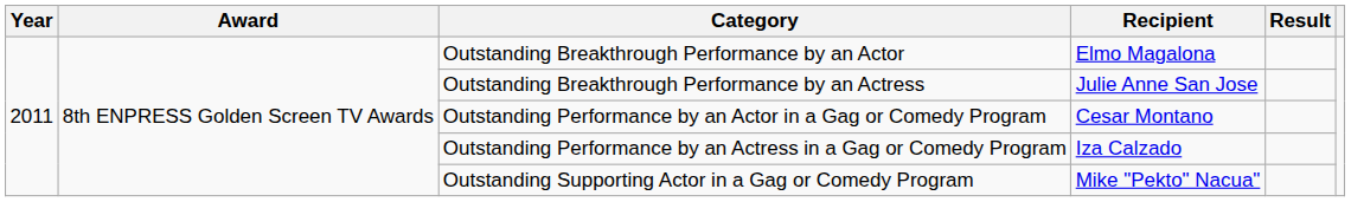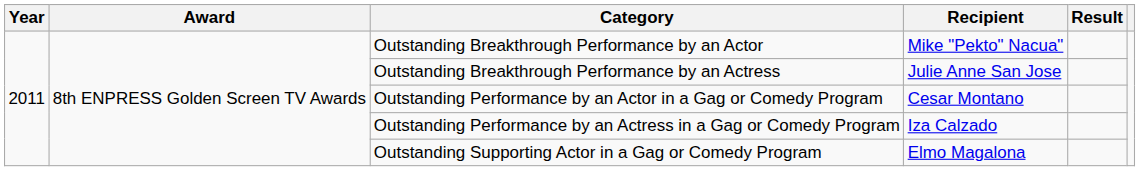Outstanding Breakthrough Performance by an Actor | Recipient: Elmo Magalona -> Mike "Pekto" Nacua"
Outstanding Supporting Actor in a Gag or Comedy Program | Recipient: Mike "Pekto" Nacua" -> Elmo Magalona
